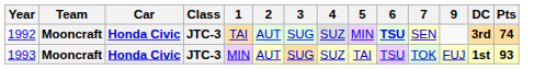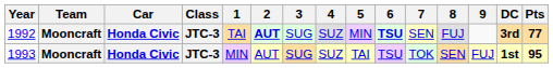+ column: 8 | FUJ | SEN
1992 | 2: normal -> bold
1992 | Pts: 74 -> 77
1993 | Pts: 93 -> 95
